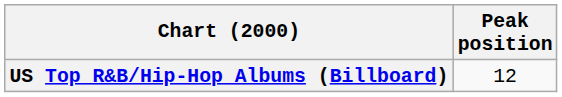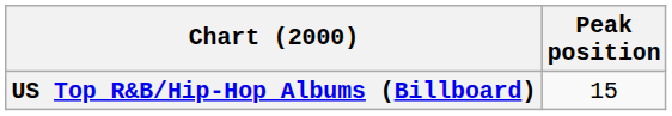US Top R&B/Hip-Hop Albums (Billboard) | Peak position: 12 -> 15
